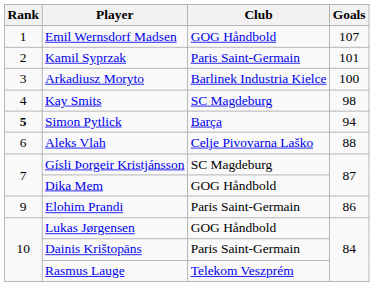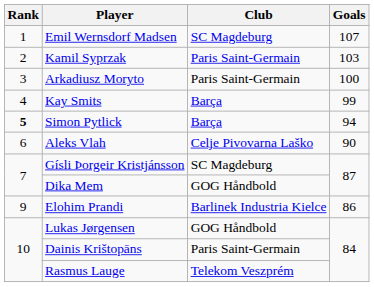Emil Wernsdorf Madsen | Club: GOG Håndbold -> SC Magdeburg
Kamil Syprzak | Goals: 101 -> 103
Arkadiusz Moryto | Club: Barlinek Industria Kielce -> Paris Saint-Germain
Kay Smits | Club: SC Magdeburg -> Barça
Kay Smits | Goals: 98 -> 99
Aleks Vlah | Goals: 88 -> 90
Elohim Prandi | Club: Paris Saint-Germain -> Barlinek Industria Kielce
